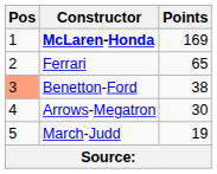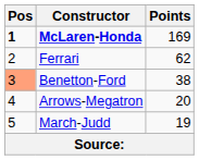McLaren-Honda | Pos: normal -> bold
Ferrari | Points: 65 -> 62
Arrows-Megatron | Points: 30 -> 20
